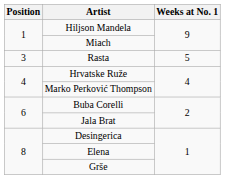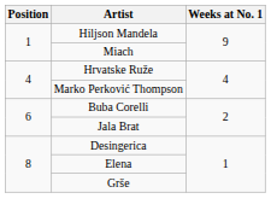- row: 3 | Rasta | 5
